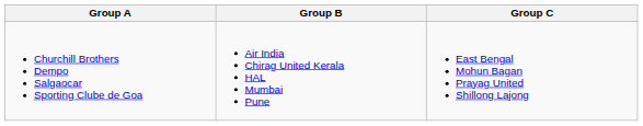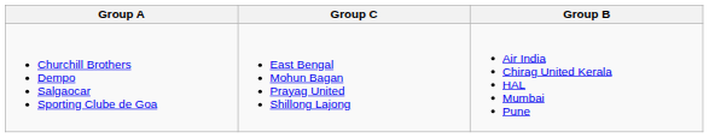columns swapped: Group B <-> Group C
